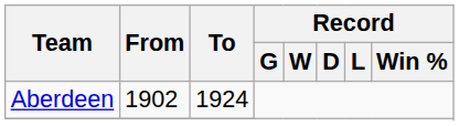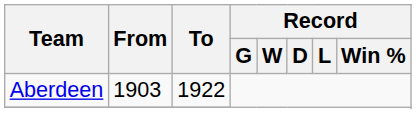Aberdeen | From: 1902 -> 1903
Aberdeen | To: 1924 -> 1922
